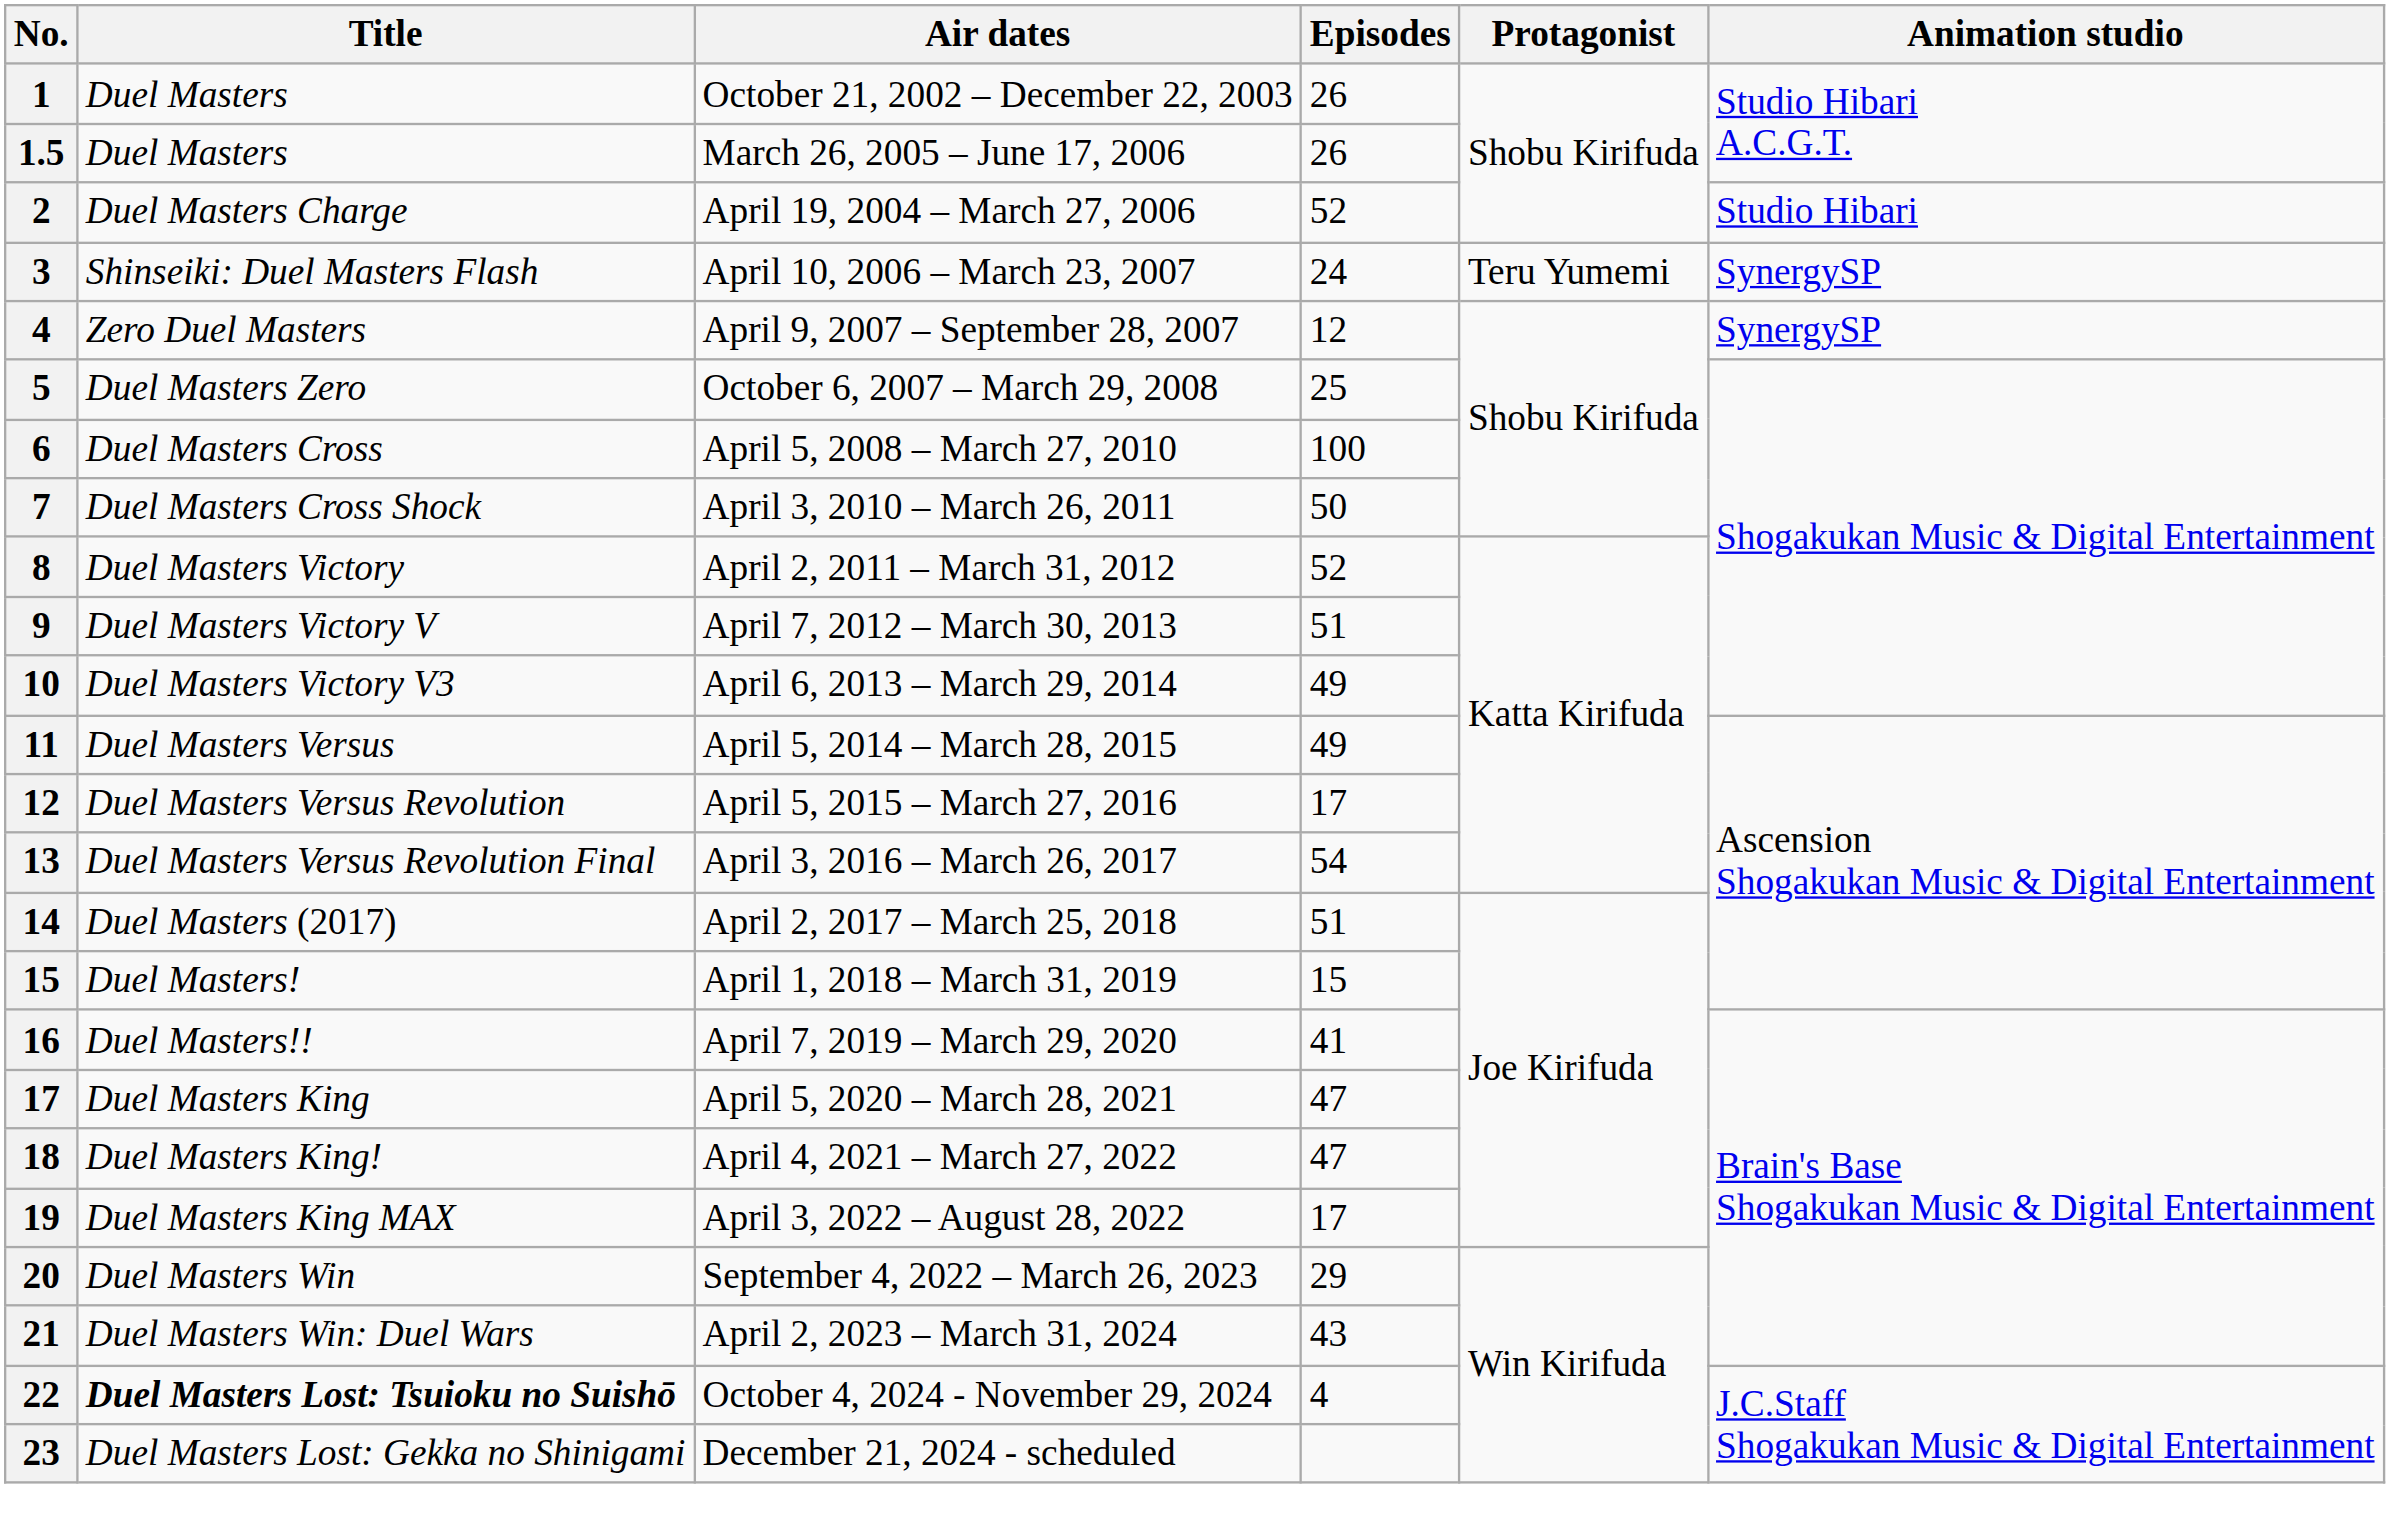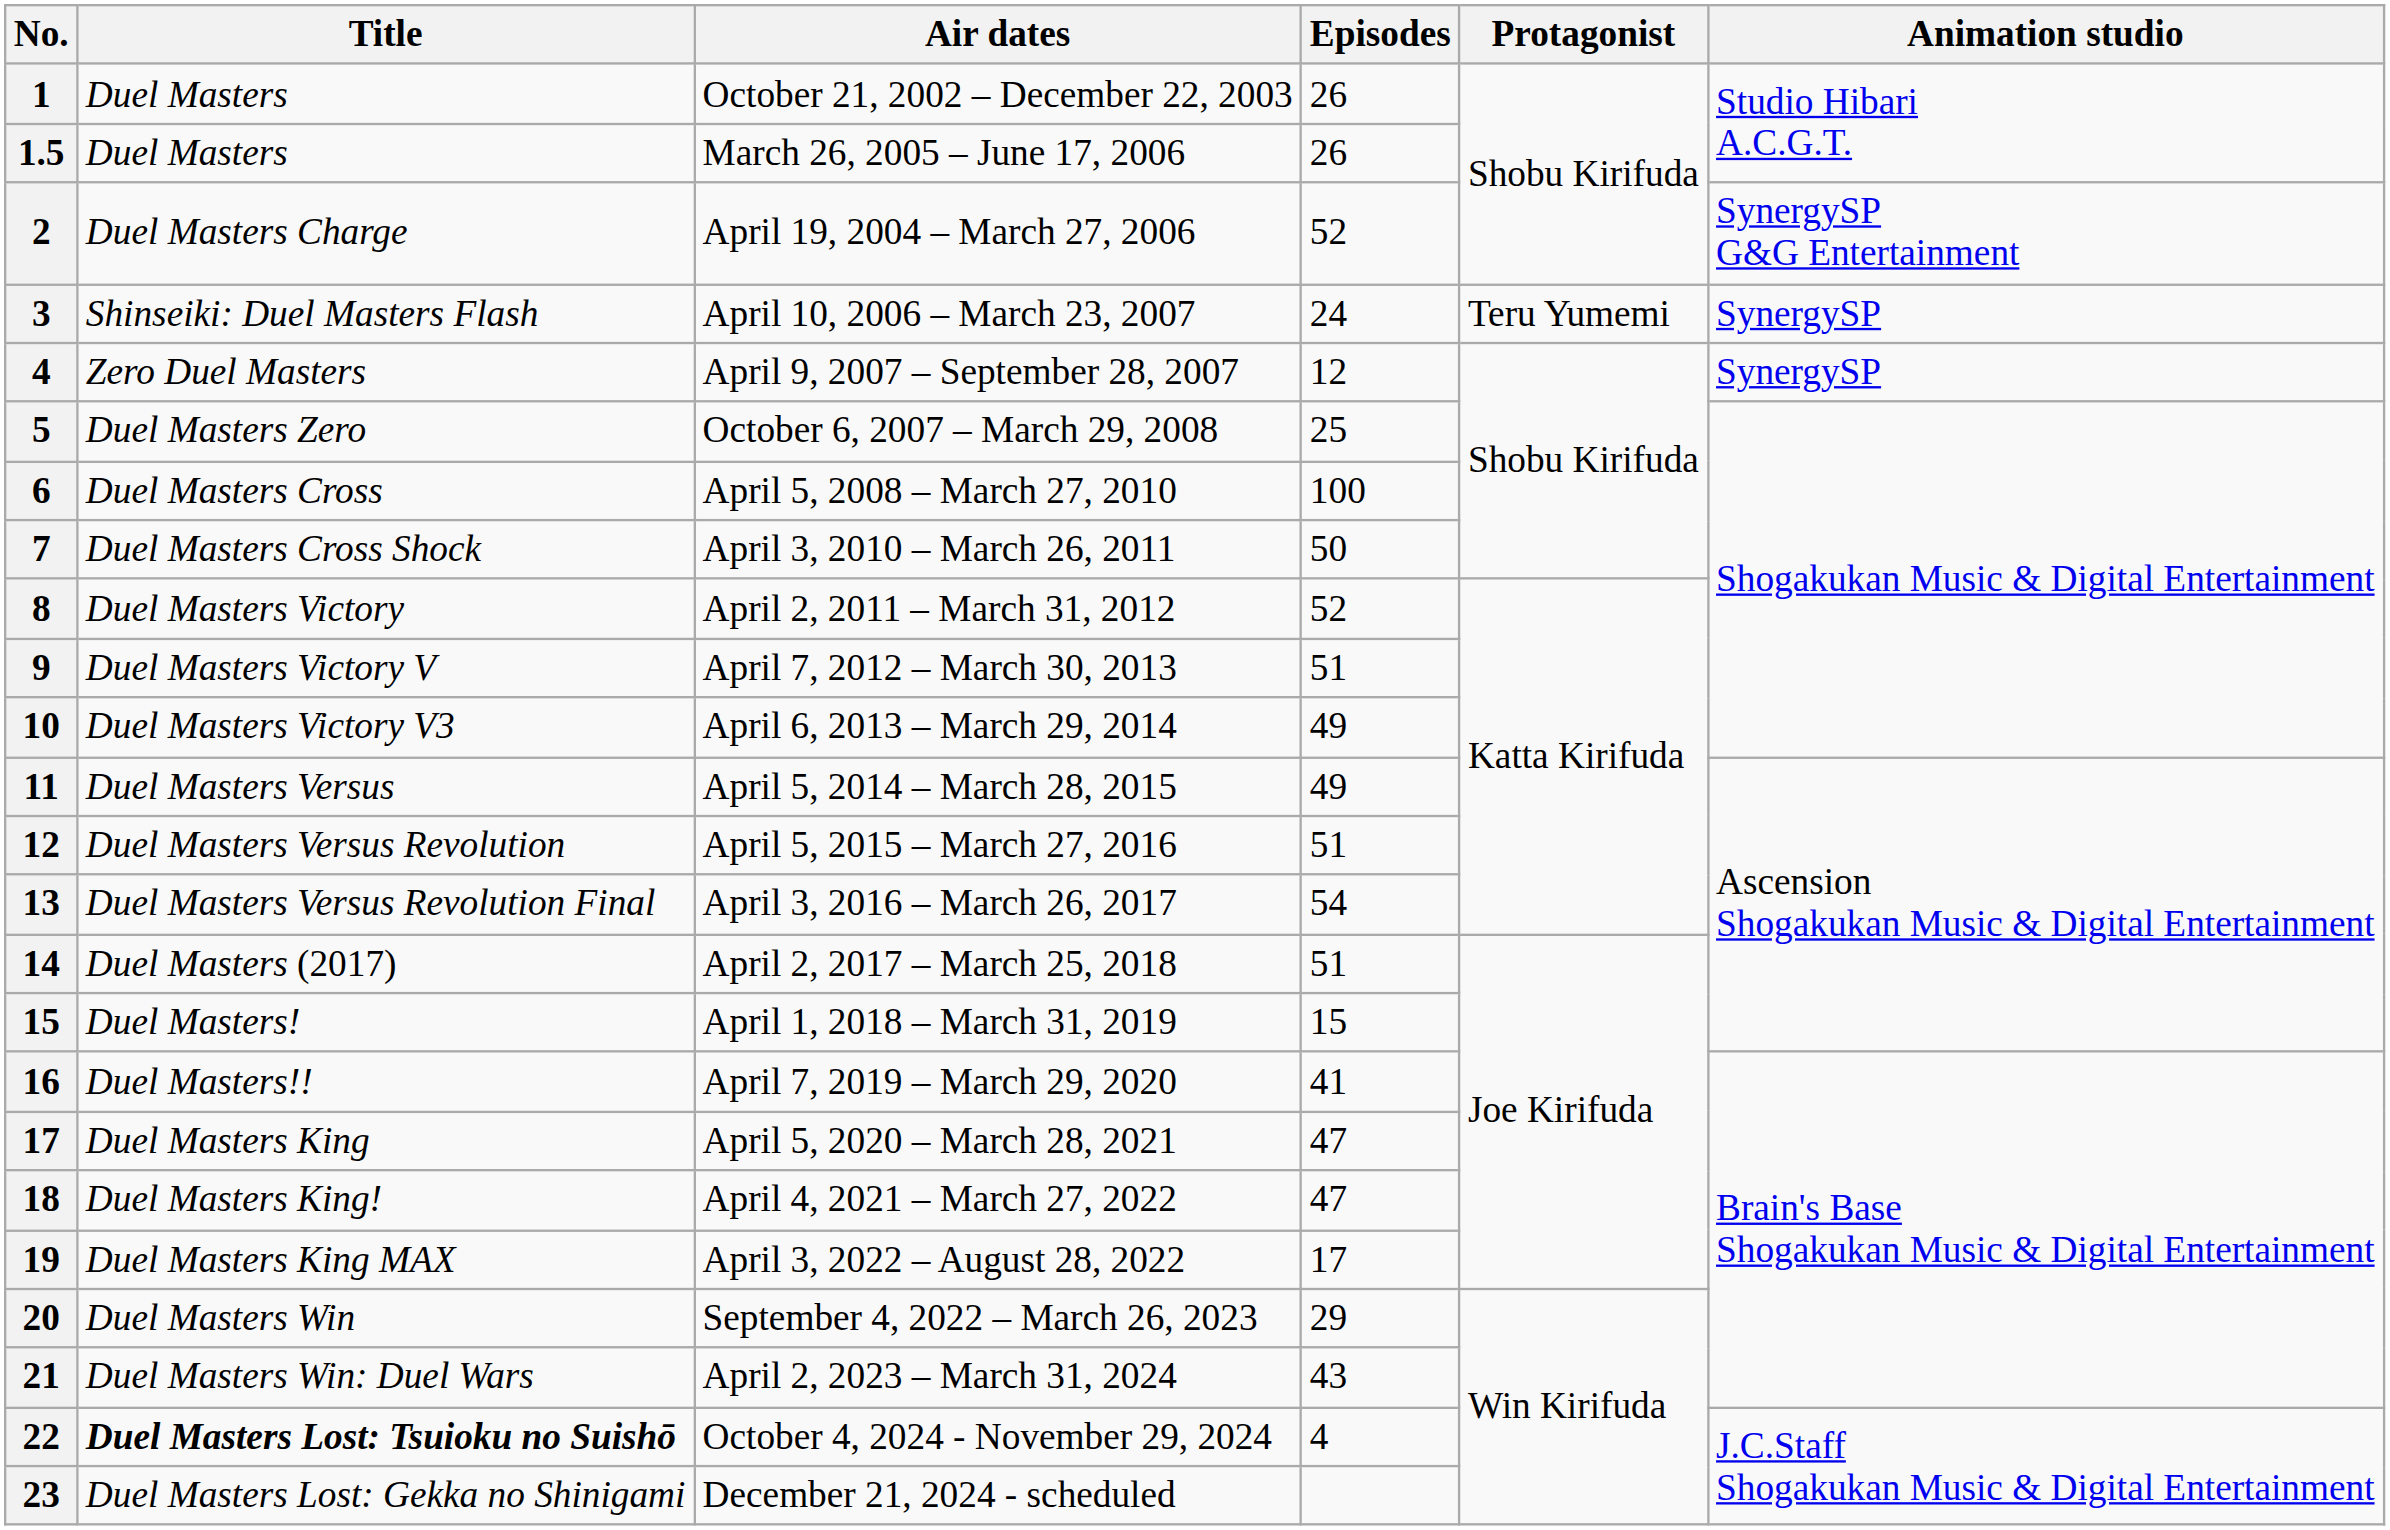April 19, 2004 – March 27, 2006 | Animation studio: Studio Hibari -> SynergySP G&G Entertainment
April 5, 2015 – March 27, 2016 | Episodes: 17 -> 51
